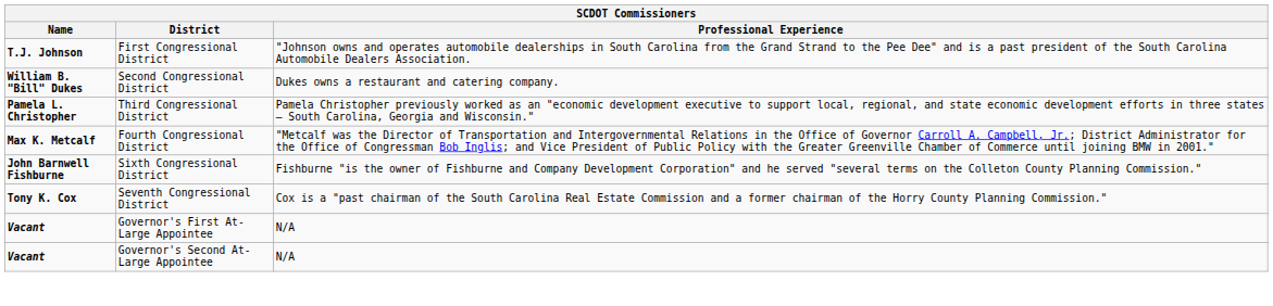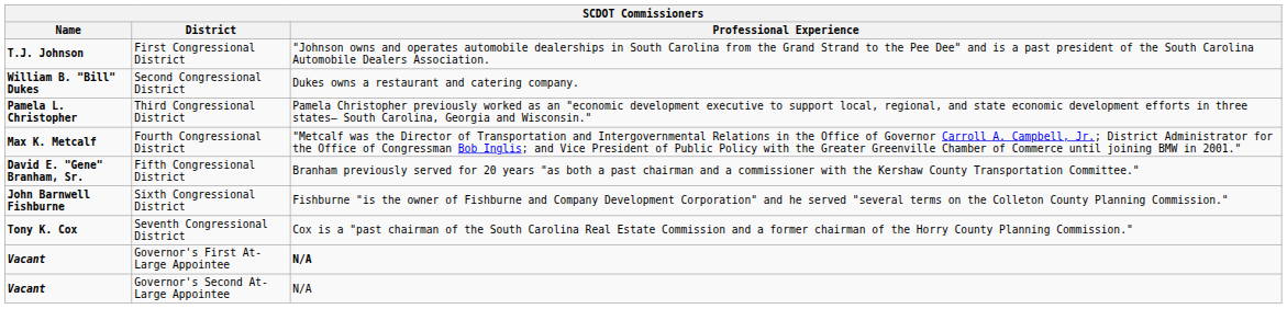+ row: David E. "Gene" Branham, Sr. | Fifth Congressional District | Branham previously served for 20 years "as both a past chairman and a commissioner with the Kershaw County Transportation Committee."
Governor's First At-Large Appointee | Professional Experience: normal -> bold
